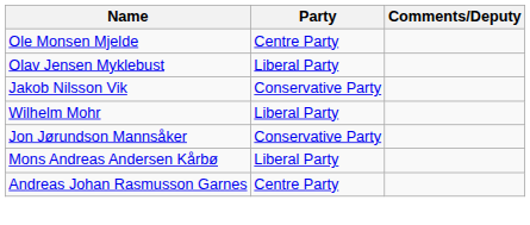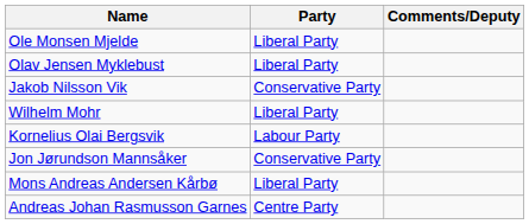Ole Monsen Mjelde | Party: Centre Party -> Liberal Party
+ row: Kornelius Olai Bergsvik | Labour Party
